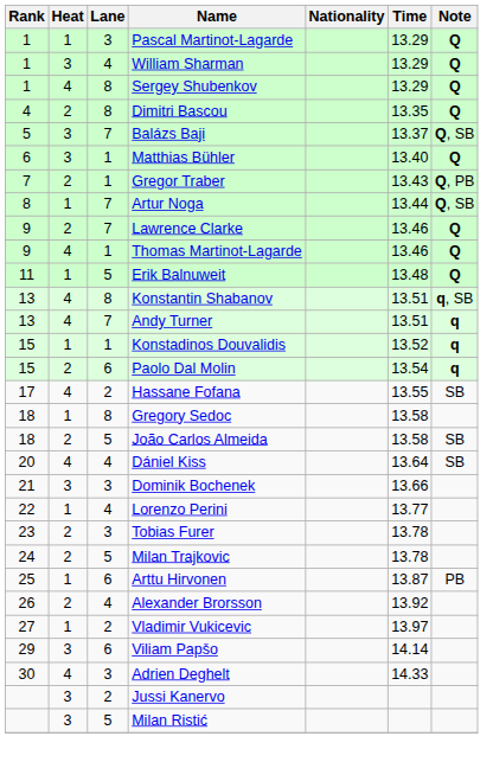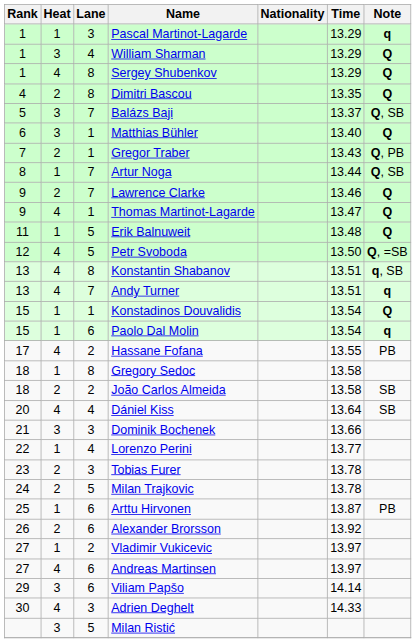Pascal Martinot-Lagarde | Note: Q -> q
Thomas Martinot-Lagarde | Time: 13.46 -> 13.47
+ row: 12 | 4 | 5 | Petr Svoboda | 13.50 | Q, =SB
Konstadinos Douvalidis | Time: 13.52 -> 13.54
Konstadinos Douvalidis | Note: q -> Q
Paolo Dal Molin | Heat: 2 -> 1
Hassane Fofana | Note: SB -> PB
João Carlos Almeida | Lane: 5 -> 2
Alexander Brorsson | Lane: 4 -> 6
+ row: 27 | 4 | 6 | Andreas Martinsen | 13.97
- row: 3 | 2 | Jussi Kanervo
